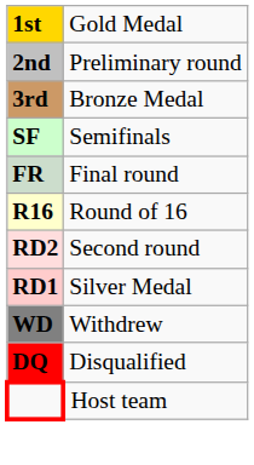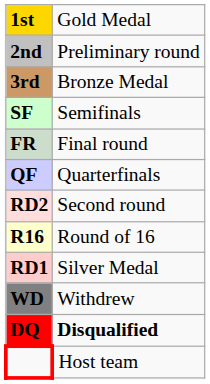+ row: QF | Quarterfinals
rows swapped: R16 <-> RD2
DQ | column 2: normal -> bold
